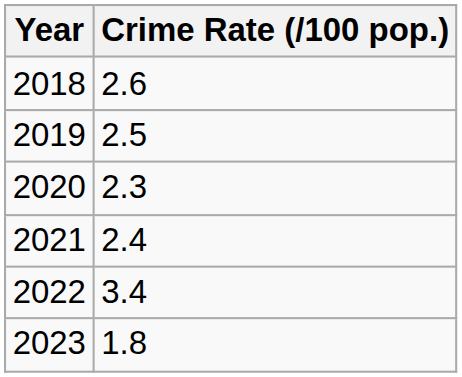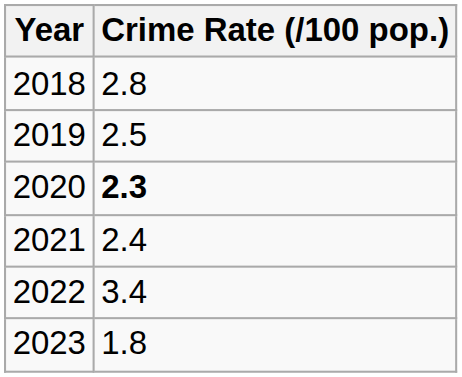2018 | Crime Rate (/100 pop.): 2.6 -> 2.8
2020 | Crime Rate (/100 pop.): normal -> bold
